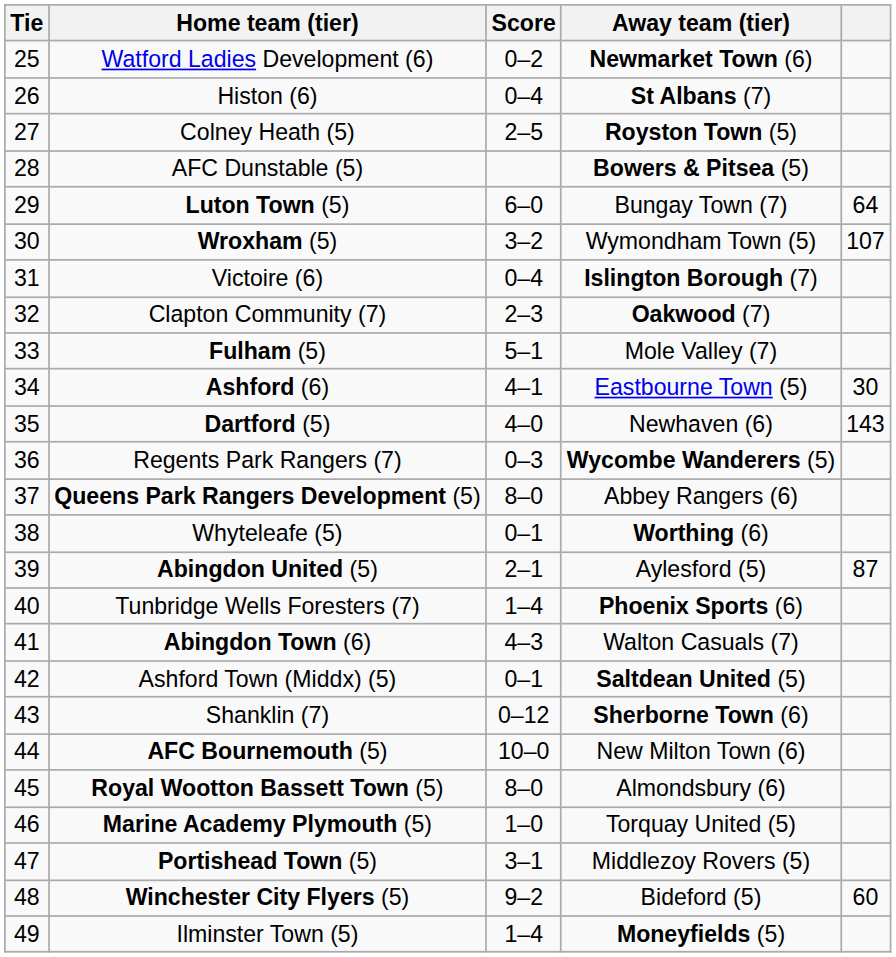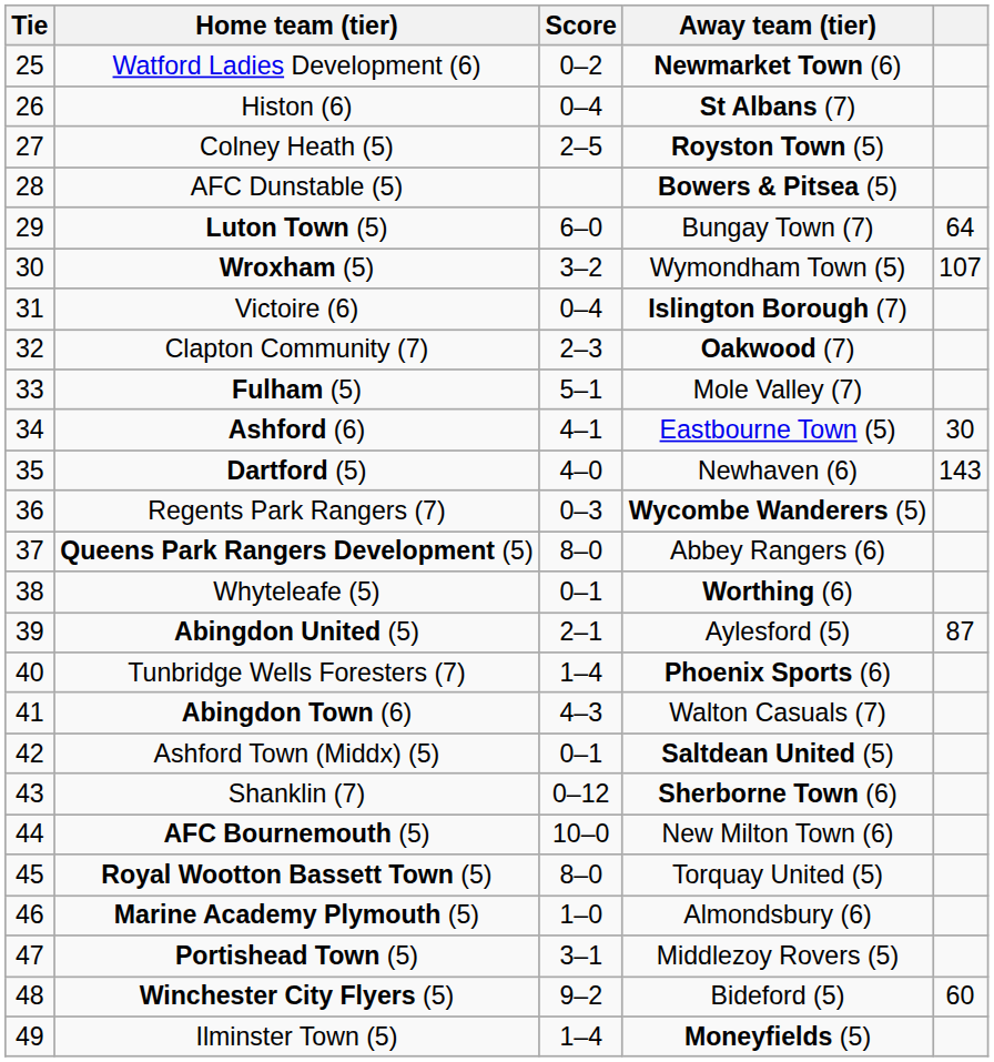Royal Wootton Bassett Town (5) | Away team (tier): Almondsbury (6) -> Torquay United (5)
Marine Academy Plymouth (5) | Away team (tier): Torquay United (5) -> Almondsbury (6)
